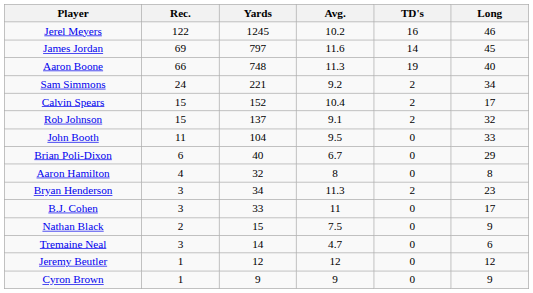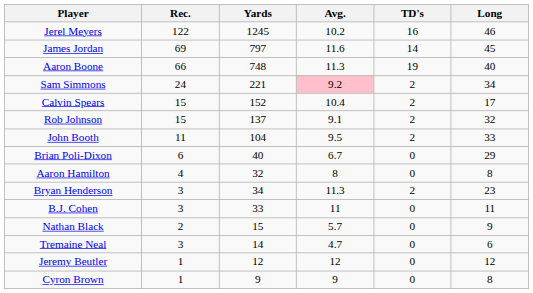Sam Simmons | Avg.: no background -> pink background
John Booth | TD's: 0 -> 2
B.J. Cohen | Long: 17 -> 11
Nathan Black | Avg.: 7.5 -> 5.7
Cyron Brown | Long: 9 -> 8
